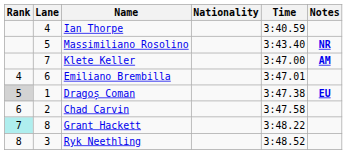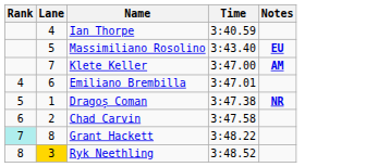- column: Nationality
Massimiliano Rosolino | Notes: NR -> EU
Dragoș Coman | Rank: lightgrey background -> no background
Dragoș Coman | Notes: EU -> NR
Ryk Neethling | Lane: no background -> gold background
